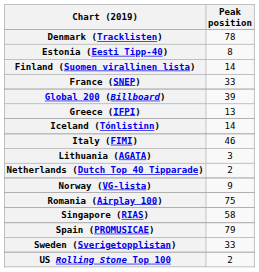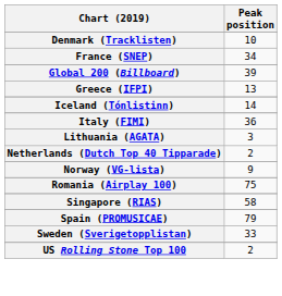Denmark (Tracklisten) | Peak position: 78 -> 10
- row: Estonia (Eesti Tipp-40) | 8
- row: Finland (Suomen virallinen lista) | 14
France (SNEP) | Peak position: 33 -> 34
Italy (FIMI) | Peak position: 46 -> 36
